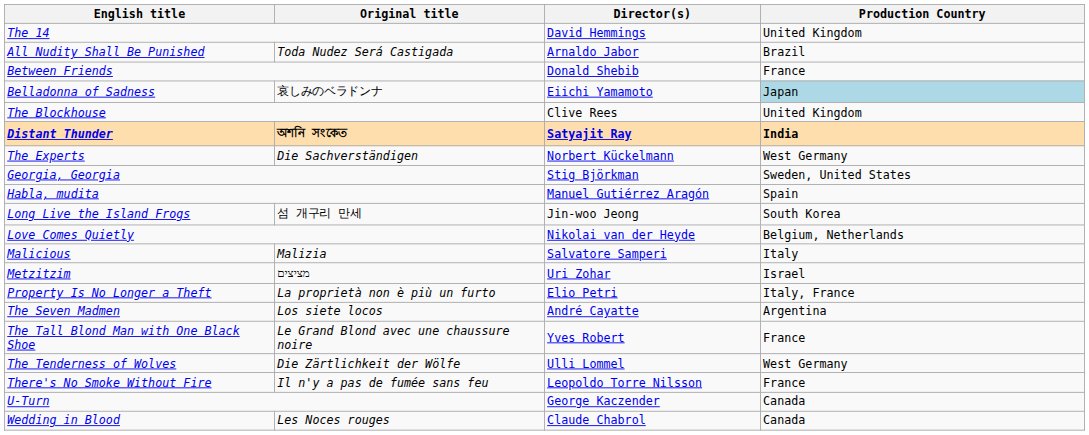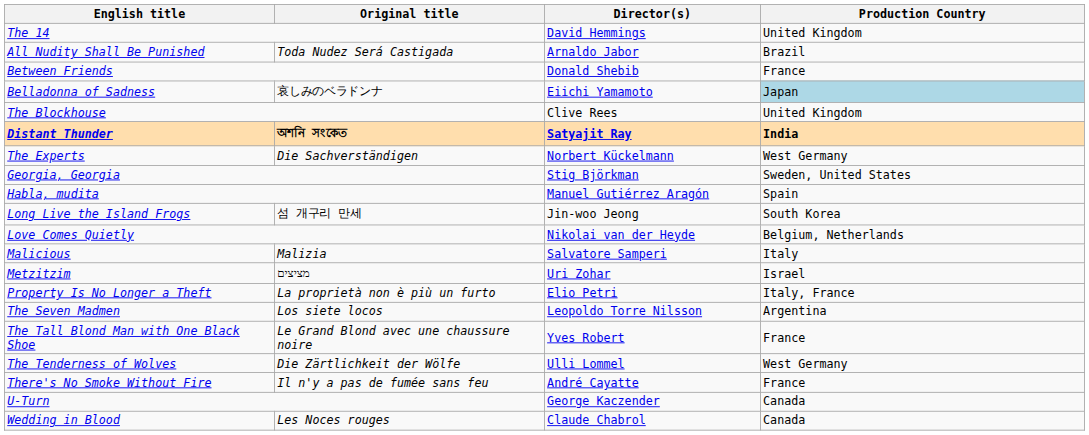The Seven Madmen | Director(s): André Cayatte -> Leopoldo Torre Nilsson
There's No Smoke Without Fire | Director(s): Leopoldo Torre Nilsson -> André Cayatte
